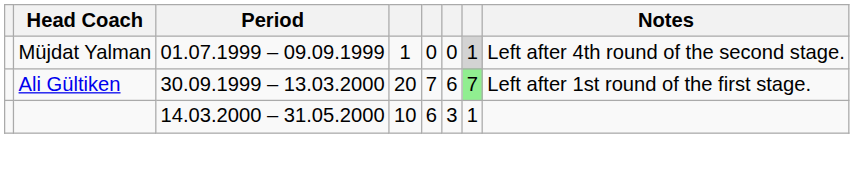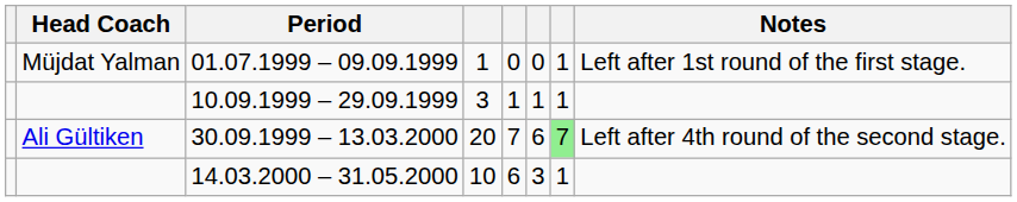01.07.1999 – 09.09.1999 | column 7: lightgrey background -> no background
01.07.1999 – 09.09.1999 | Notes: Left after 4th round of the second stage. -> Left after 1st round of the first stage.
+ row: 10.09.1999 – 29.09.1999 | 3 | 1 | 1 | 1
30.09.1999 – 13.03.2000 | Notes: Left after 1st round of the first stage. -> Left after 4th round of the second stage.
